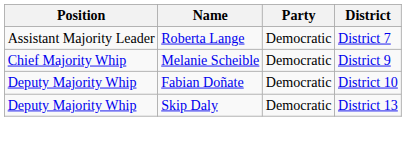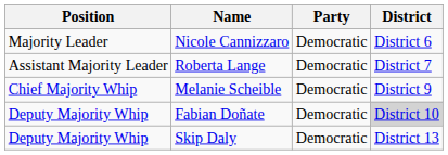+ row: Majority Leader | Nicole Cannizzaro | Democratic | District 6
Fabian Doñate | District: no background -> lightgrey background
